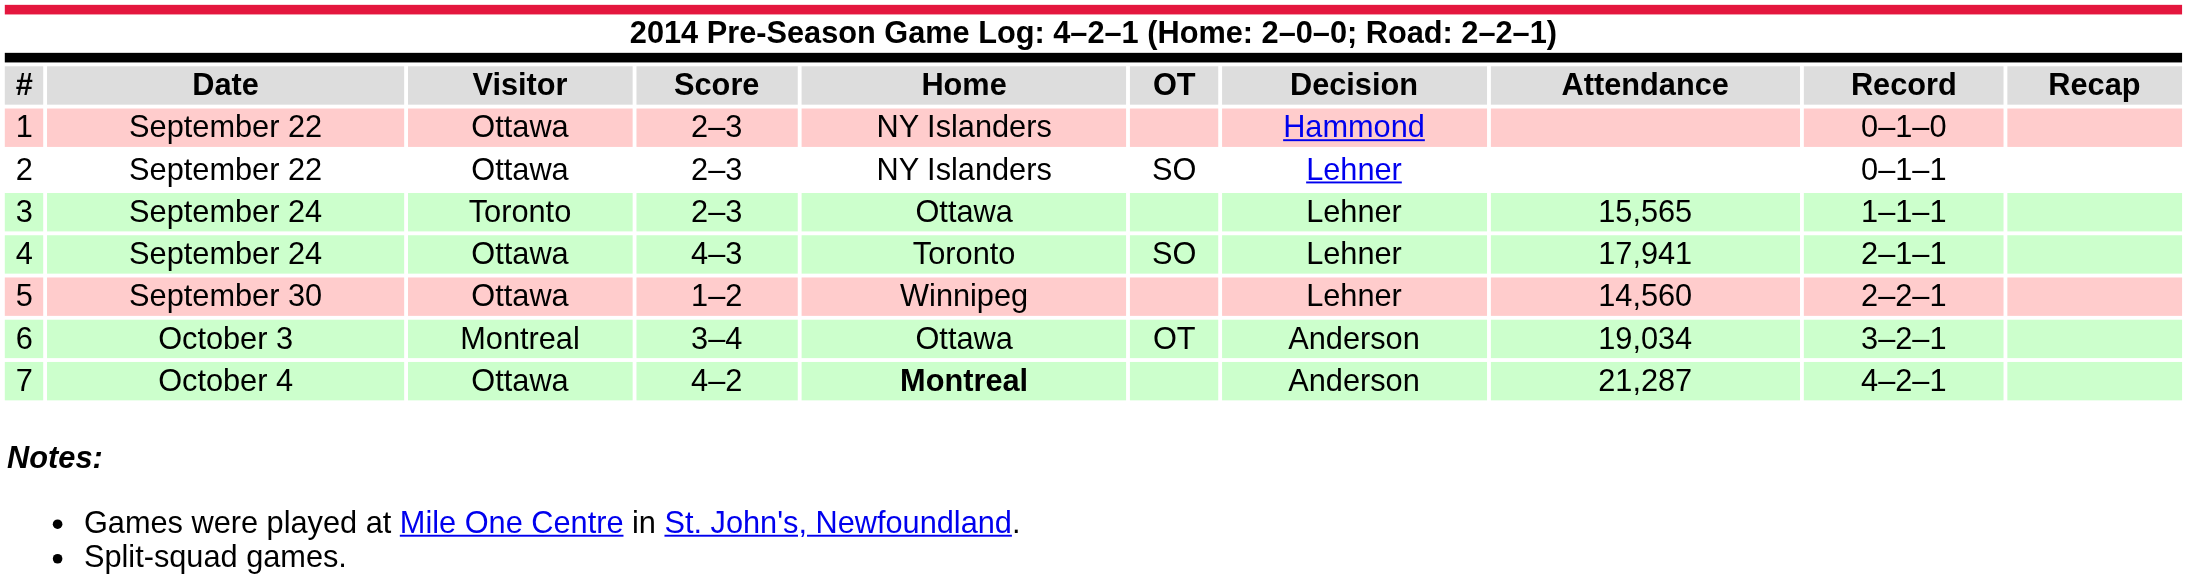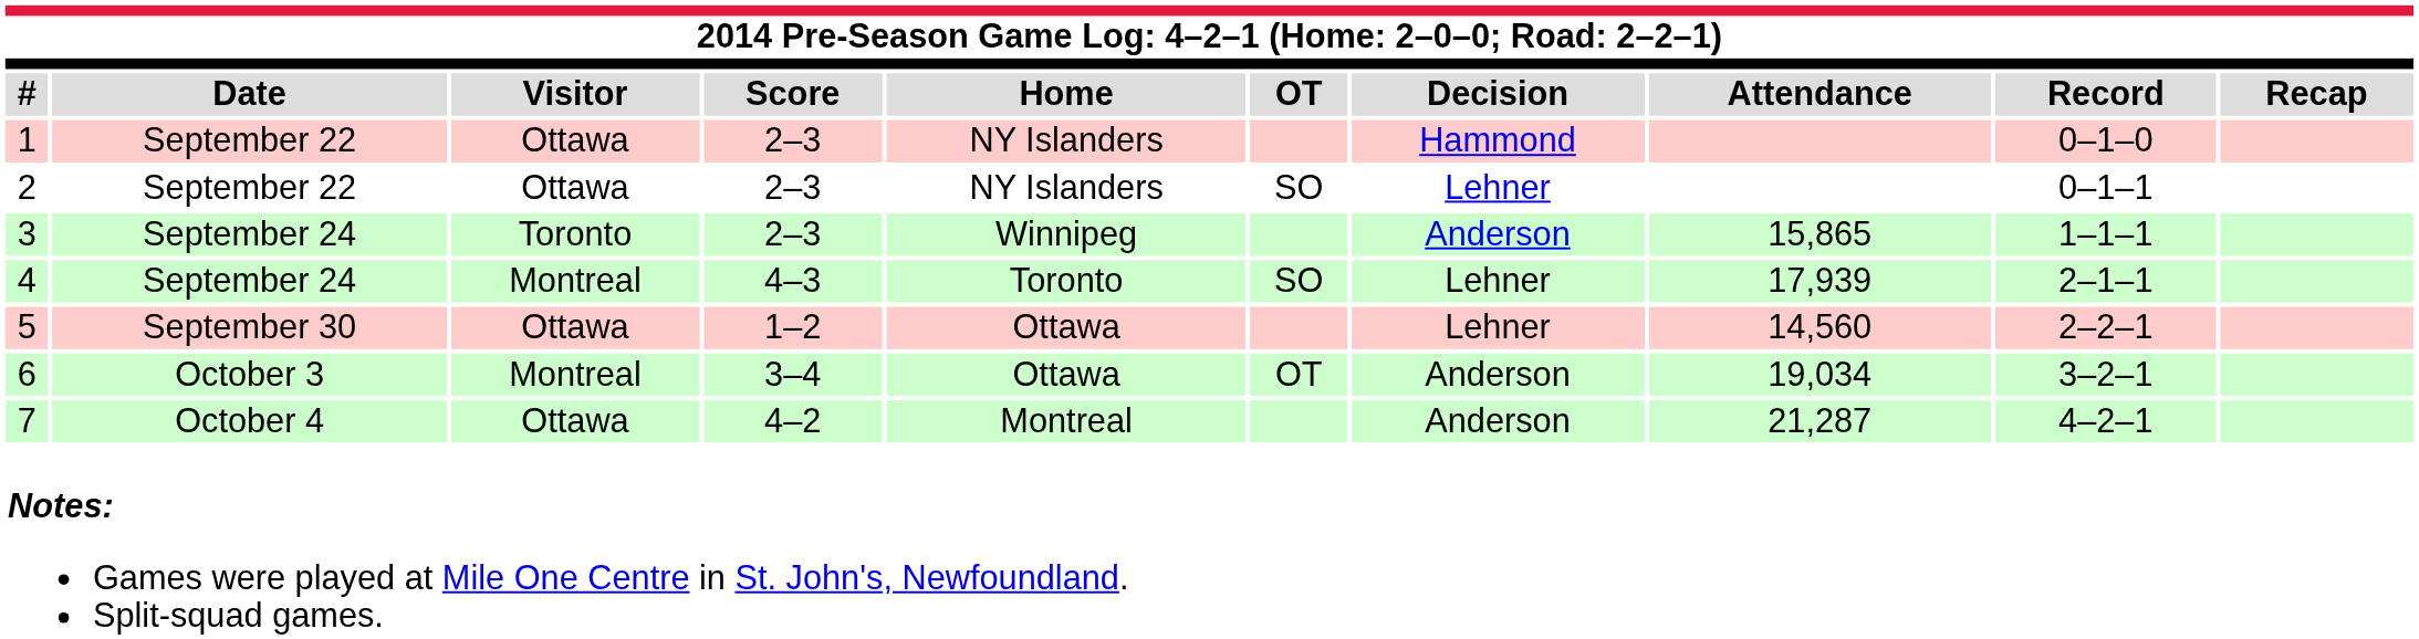3 | Home: Ottawa -> Winnipeg
3 | Decision: Lehner -> Anderson
3 | Attendance: 15,565 -> 15,865
4 | Visitor: Ottawa -> Montreal
4 | Attendance: 17,941 -> 17,939
5 | Home: Winnipeg -> Ottawa
7 | Home: bold -> normal
